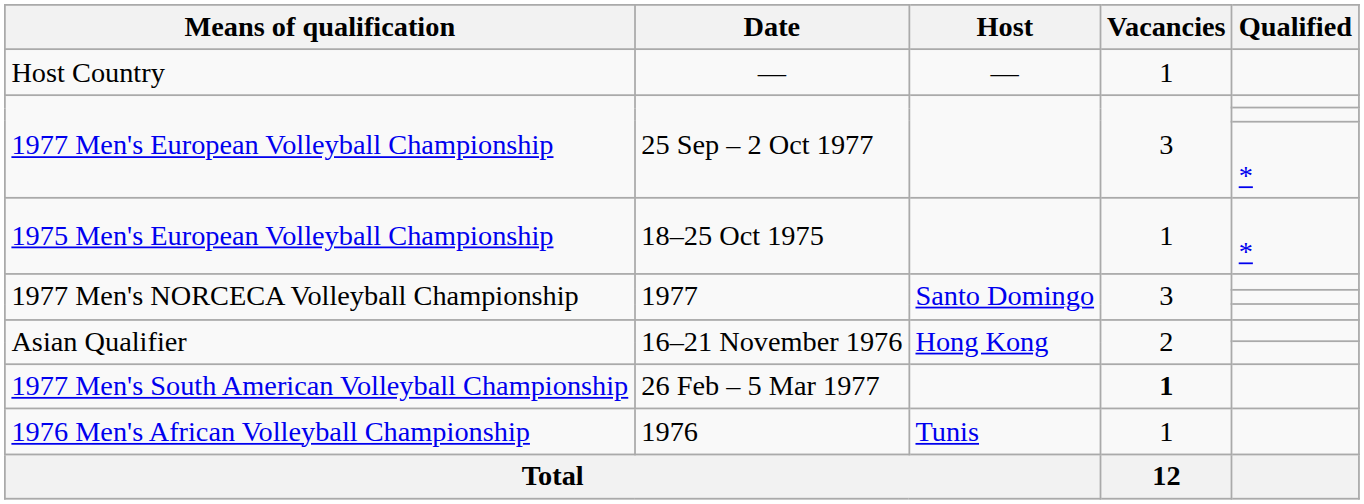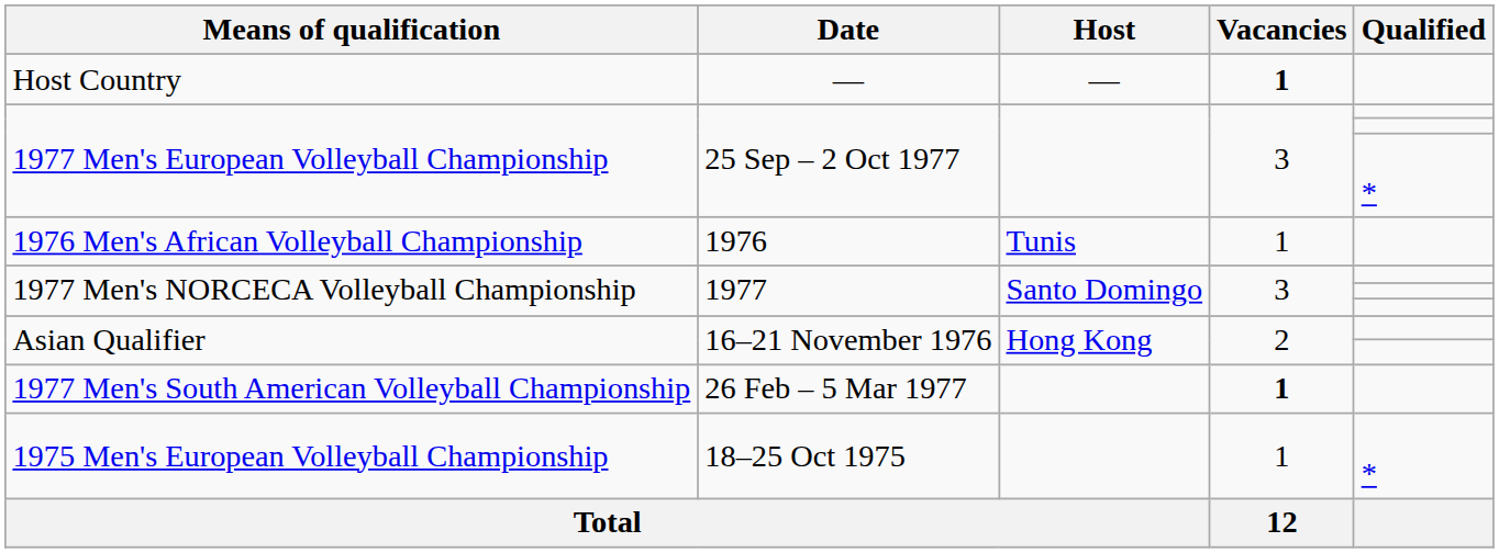Host Country | Vacancies: normal -> bold
rows swapped: 1975 Men's European Volleyball Championship <-> 1976 Men's African Volleyball Championship
